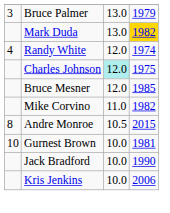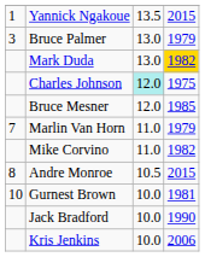+ row: 1 | Yannick Ngakoue | 13.5 | 2015
- row: 4 | Randy White | 12.0 | 1974
+ row: 7 | Marlin Van Horn | 11.0 | 1979
